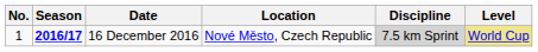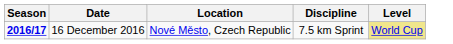- column: No. | 1
16 December 2016 | Discipline: lightgrey background -> no background
